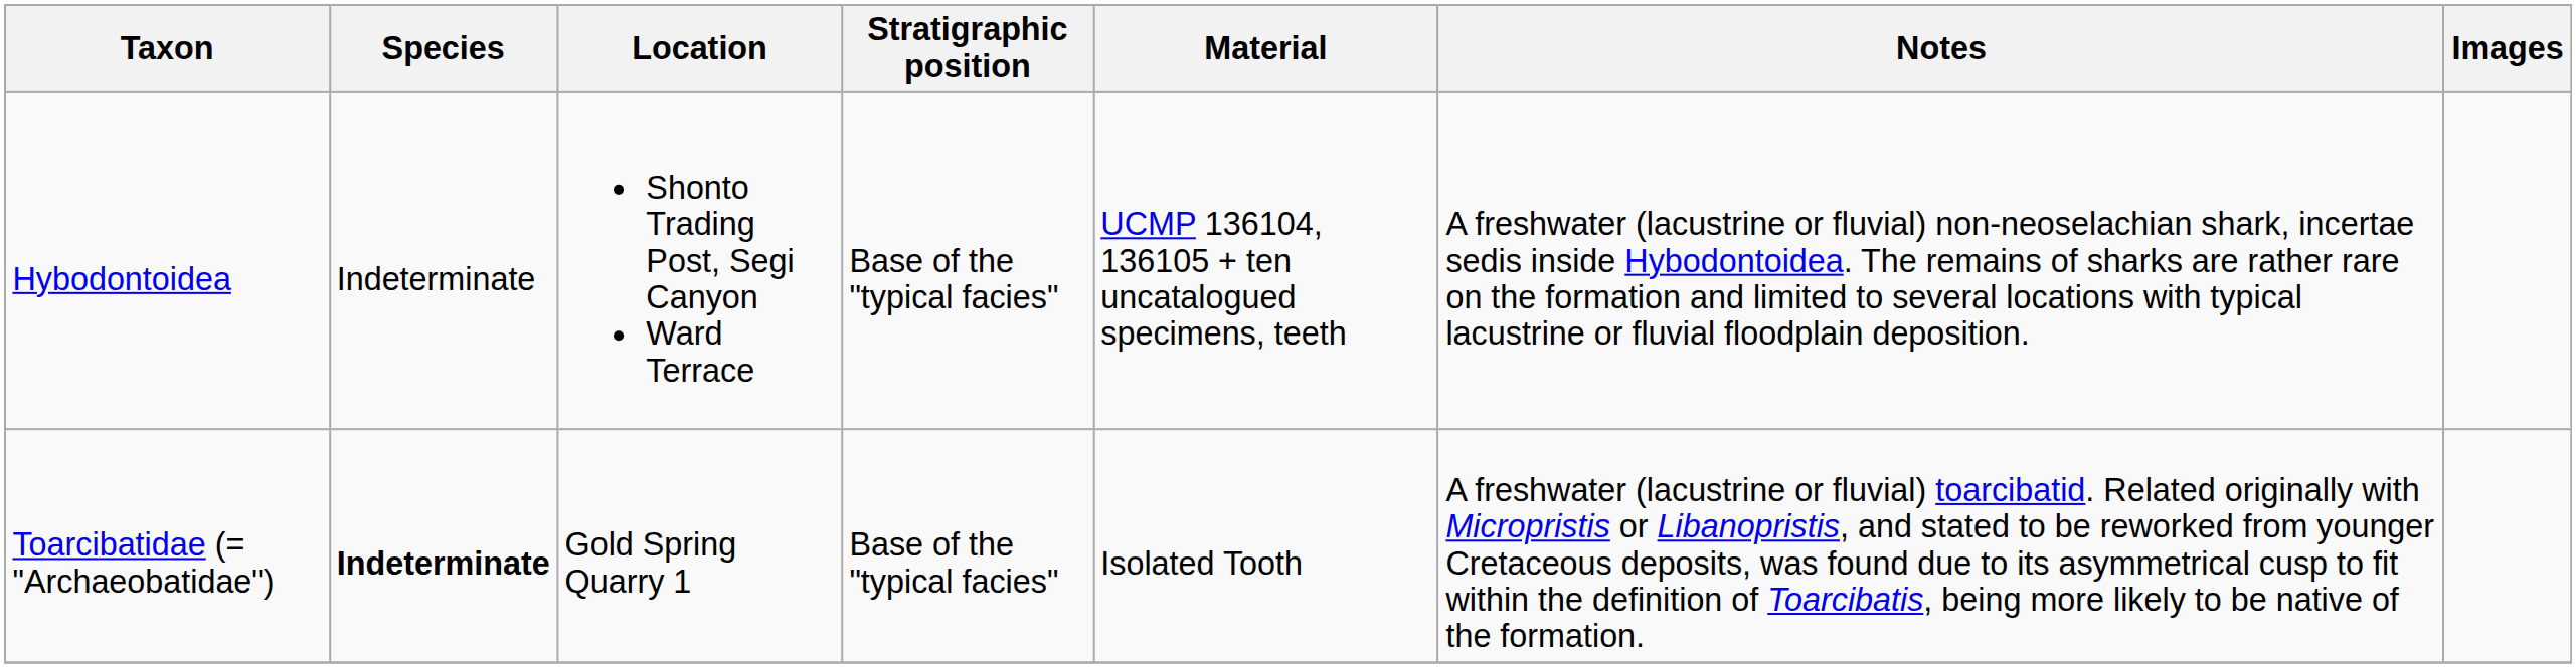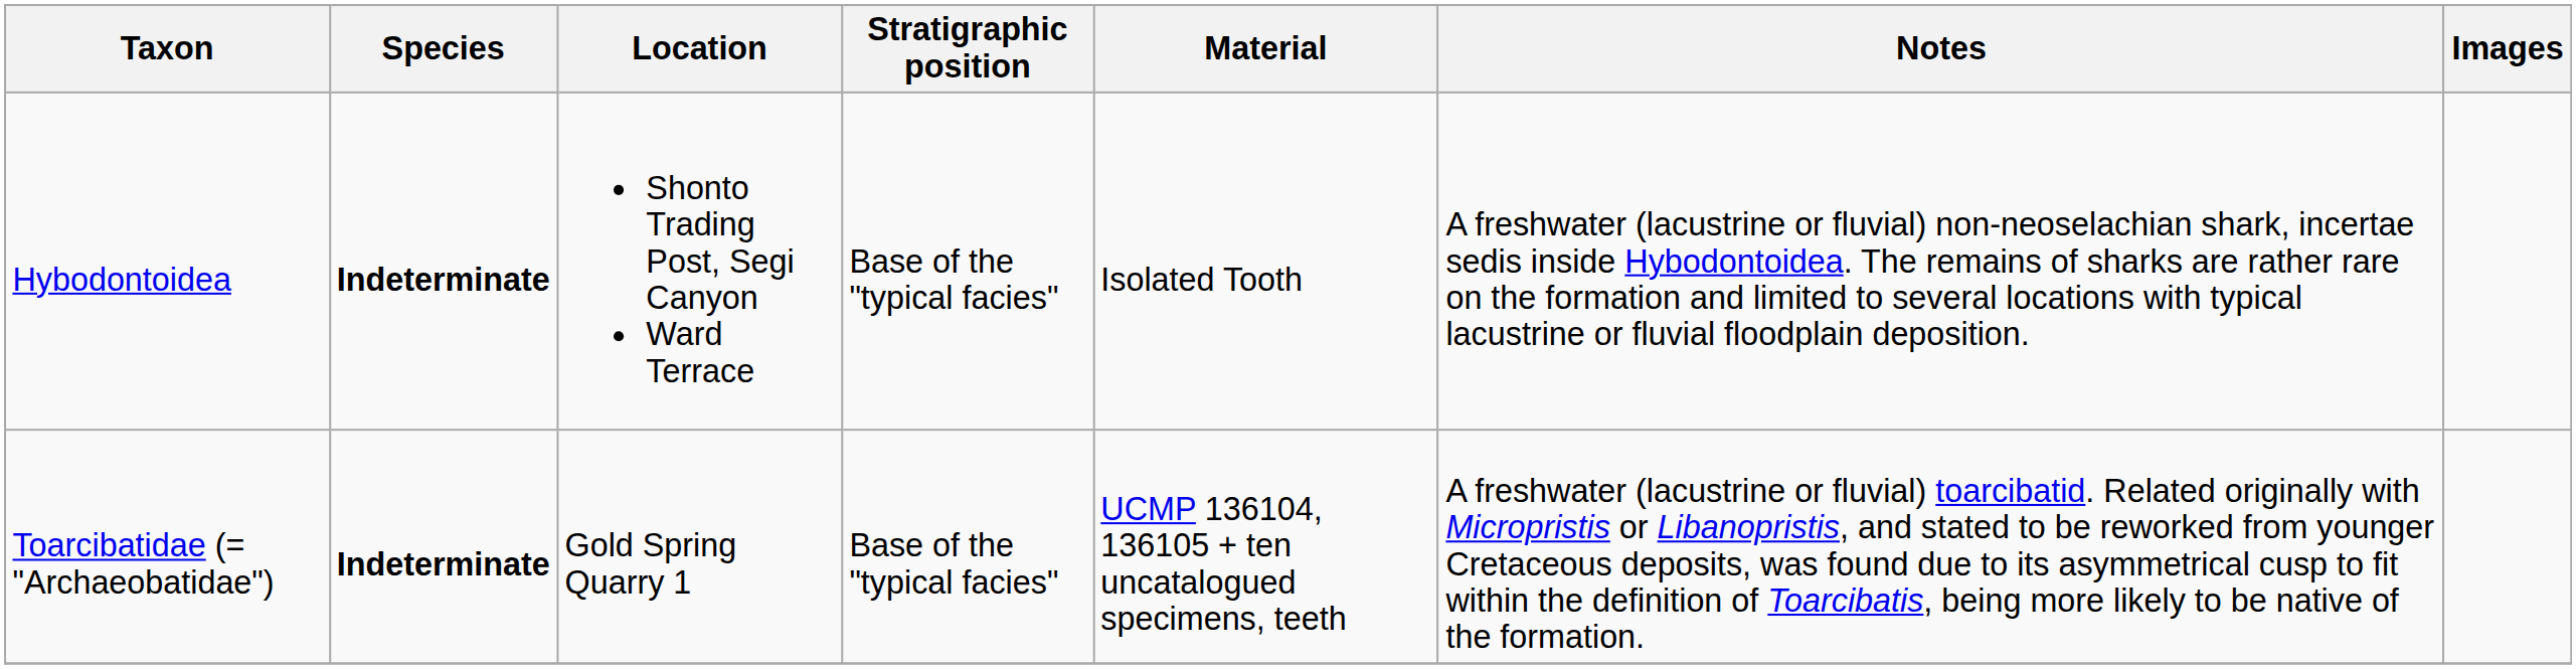Hybodontoidea | Species: normal -> bold
Hybodontoidea | Material: UCMP 136104, 136105 + ten uncatalogued specimens, teeth -> Isolated Tooth
Toarcibatidae (= "Archaeobatidae") | Material: Isolated Tooth -> UCMP 136104, 136105 + ten uncatalogued specimens, teeth
